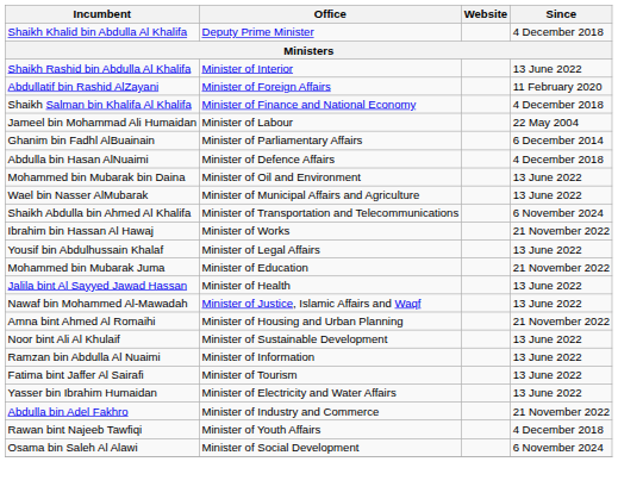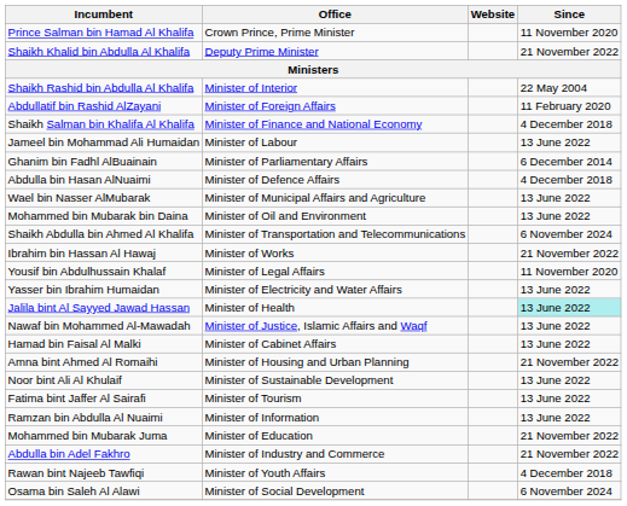+ row: Prince Salman bin Hamad Al Khalifa | Crown Prince, Prime Minister | 11 November 2020
Shaikh Khalid bin Abdulla Al Khalifa | Since: 4 December 2018 -> 21 November 2022
Shaikh Rashid bin Abdulla Al Khalifa | Since: 13 June 2022 -> 22 May 2004
Jameel bin Mohammad Ali Humaidan | Since: 22 May 2004 -> 13 June 2022
rows swapped: Wael bin Nasser AlMubarak <-> Mohammed bin Mubarak bin Daina
Yousif bin Abdulhussain Khalaf | Since: 13 June 2022 -> 11 November 2020
rows swapped: Yasser bin Ibrahim Humaidan <-> Mohammed bin Mubarak Juma
Jalila bint Al Sayyed Jawad Hassan | Since: no background -> paleturquoise background
+ row: Hamad bin Faisal Al Malki | Minister of Cabinet Affairs | 13 June 2022
rows swapped: Fatima bint Jaffer Al Sairafi <-> Ramzan bin Abdulla Al Nuaimi
